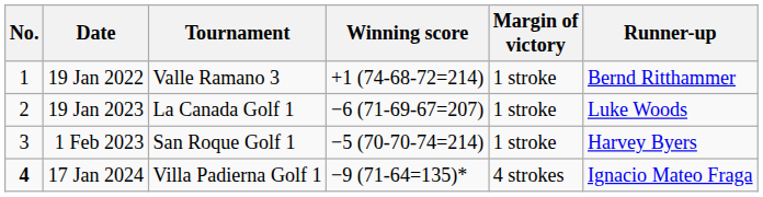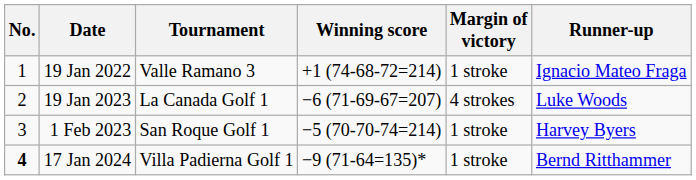19 Jan 2022 | Runner-up: Bernd Ritthammer -> Ignacio Mateo Fraga
19 Jan 2023 | Margin of victory: 1 stroke -> 4 strokes
17 Jan 2024 | Margin of victory: 4 strokes -> 1 stroke
17 Jan 2024 | Runner-up: Ignacio Mateo Fraga -> Bernd Ritthammer
